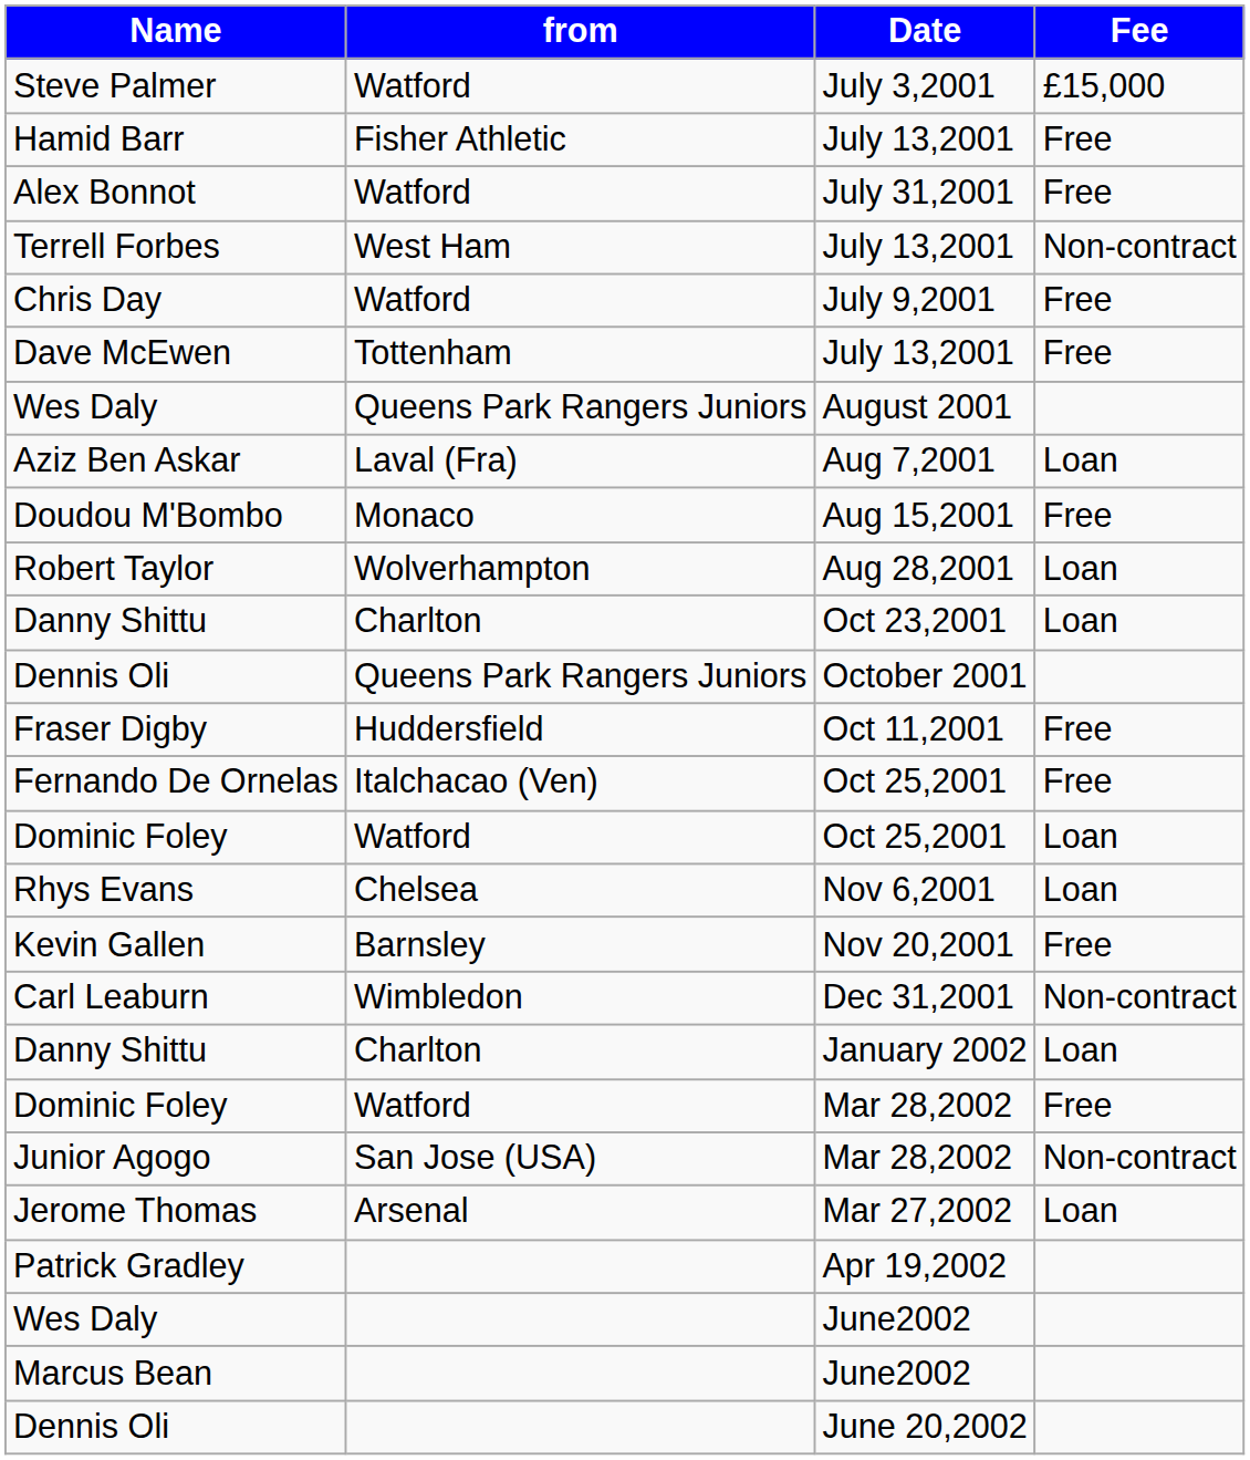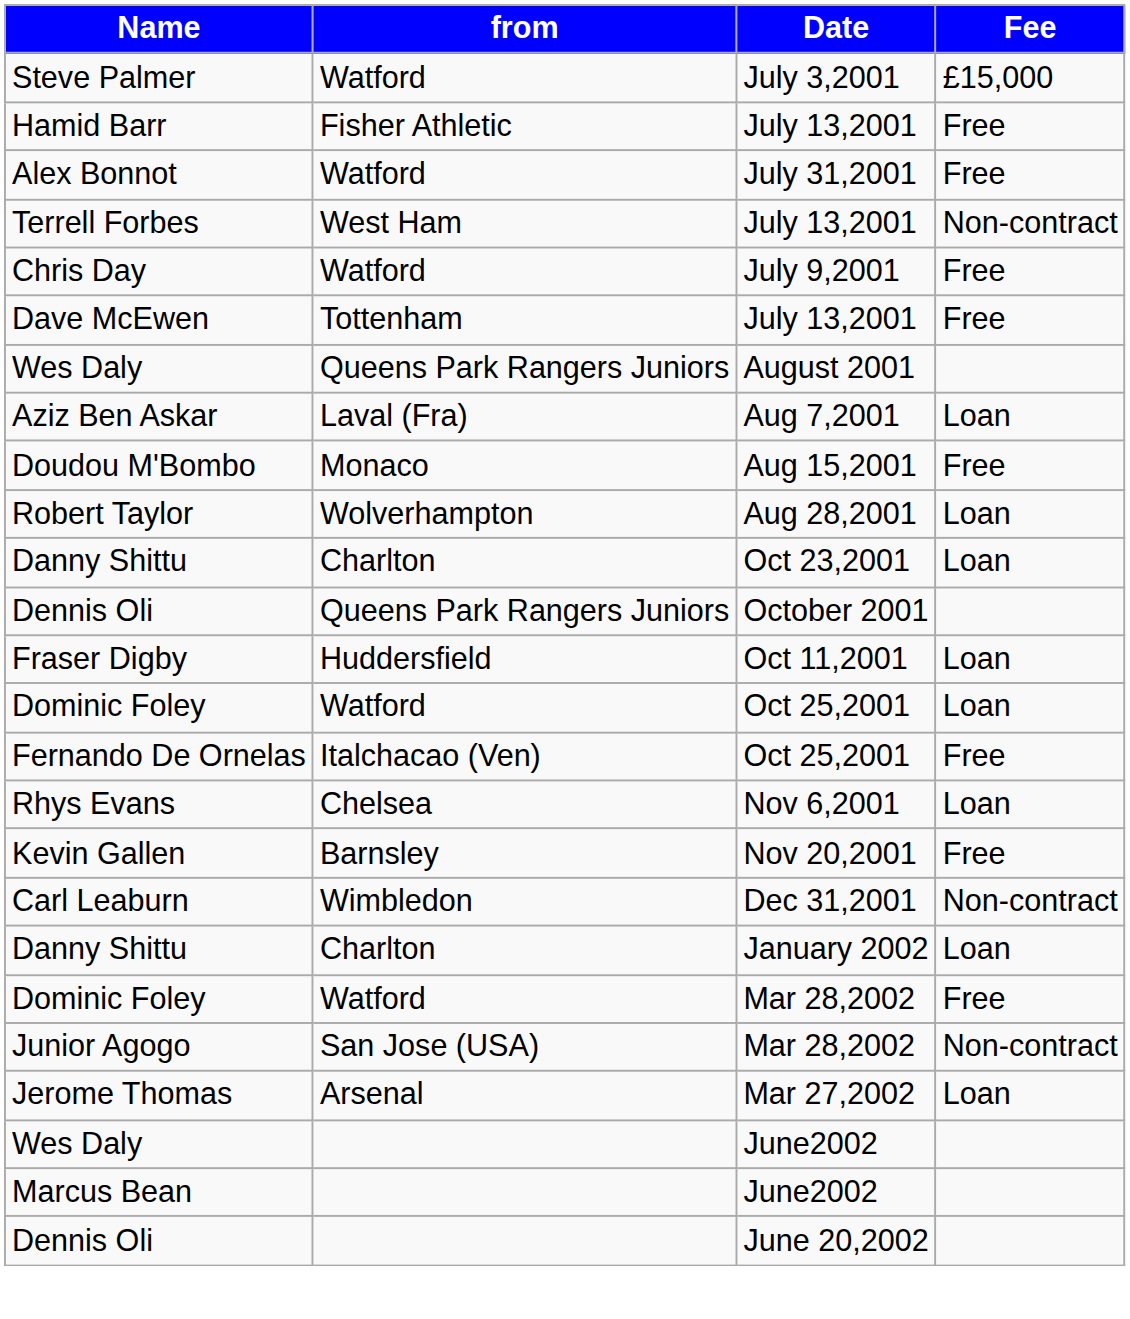Fraser Digby | Fee: Free -> Loan
rows swapped: Fernando De Ornelas <-> Dominic Foley / Oct 25,2001
- row: Patrick Gradley | Apr 19,2002
